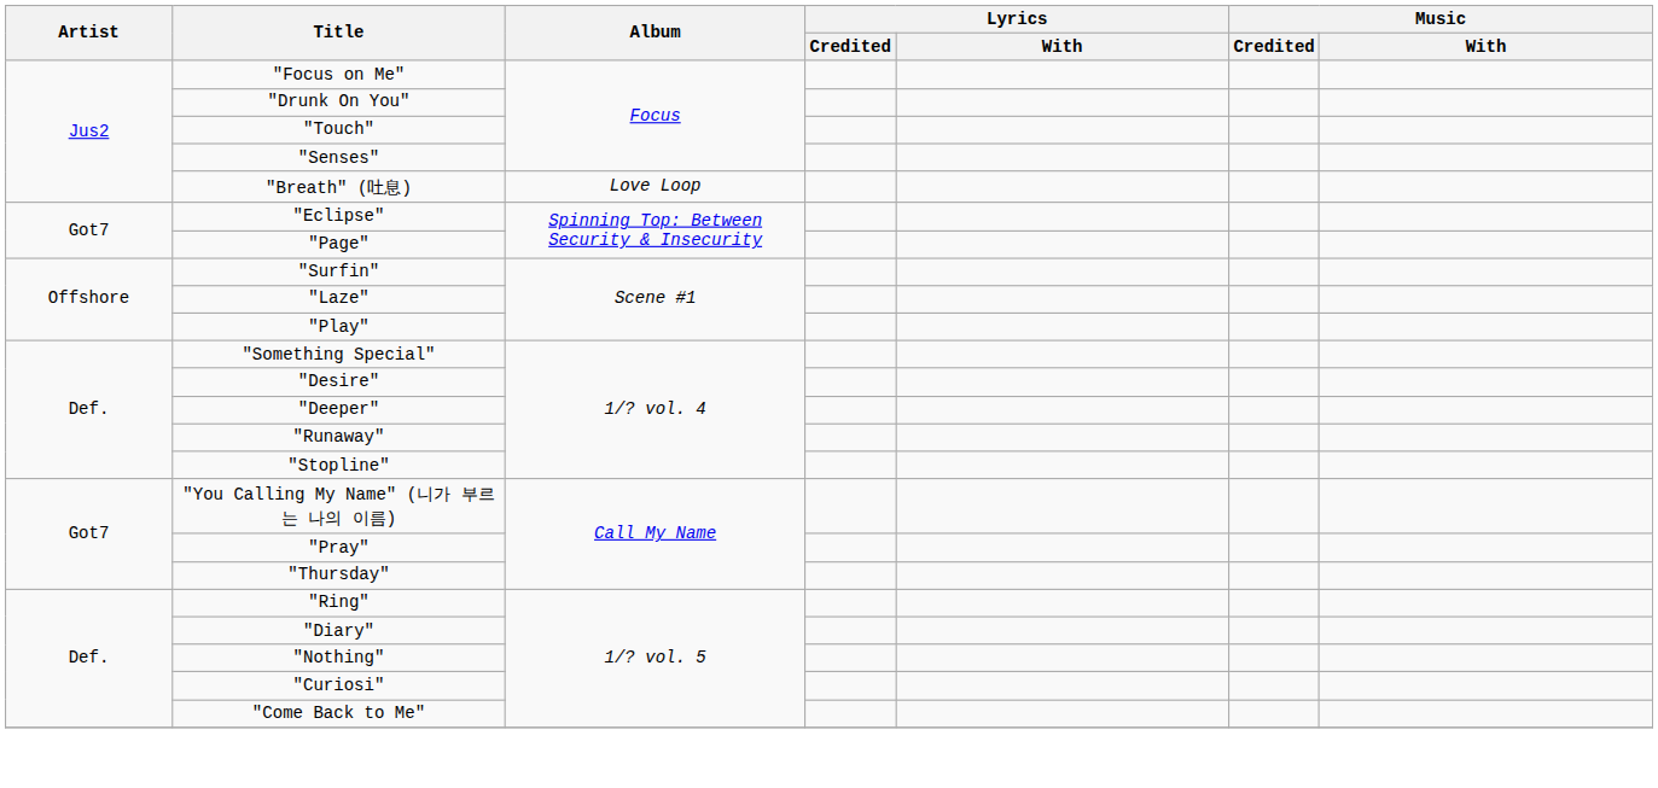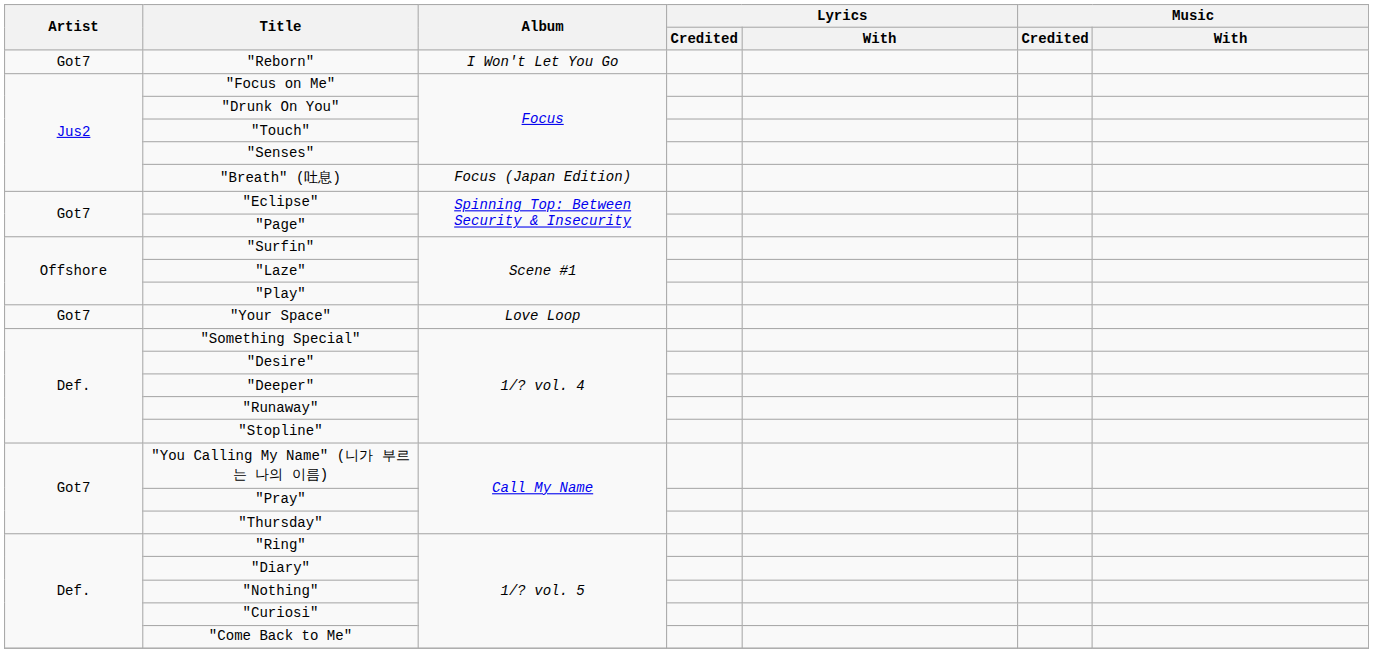+ row: Got7 | "Reborn" | I Won't Let You Go
"Breath" (吐息) | Album: Love Loop -> Focus (Japan Edition)
+ row: Got7 | "Your Space" | Love Loop
